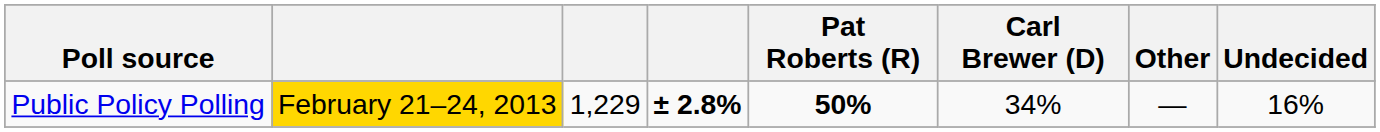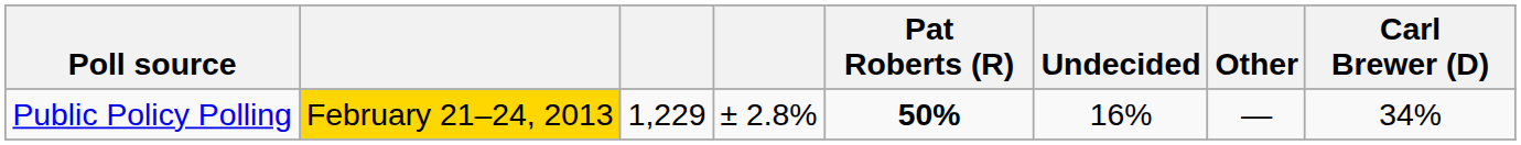columns swapped: Carl Brewer (D) <-> Undecided
Public Policy Polling | column 4: bold -> normal
